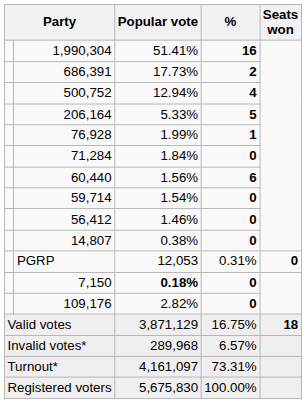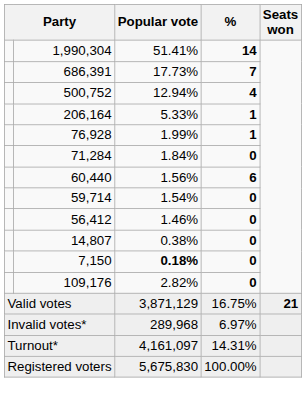1,990,304 | %: 16 -> 14
686,391 | %: 2 -> 7
206,164 | %: 5 -> 1
- row: PGRP | 12,053 | 0.31% | 0
Valid votes | Seats won: 18 -> 21
Invalid votes* | %: 6.57% -> 6.97%
Turnout* | %: 73.31% -> 14.31%
